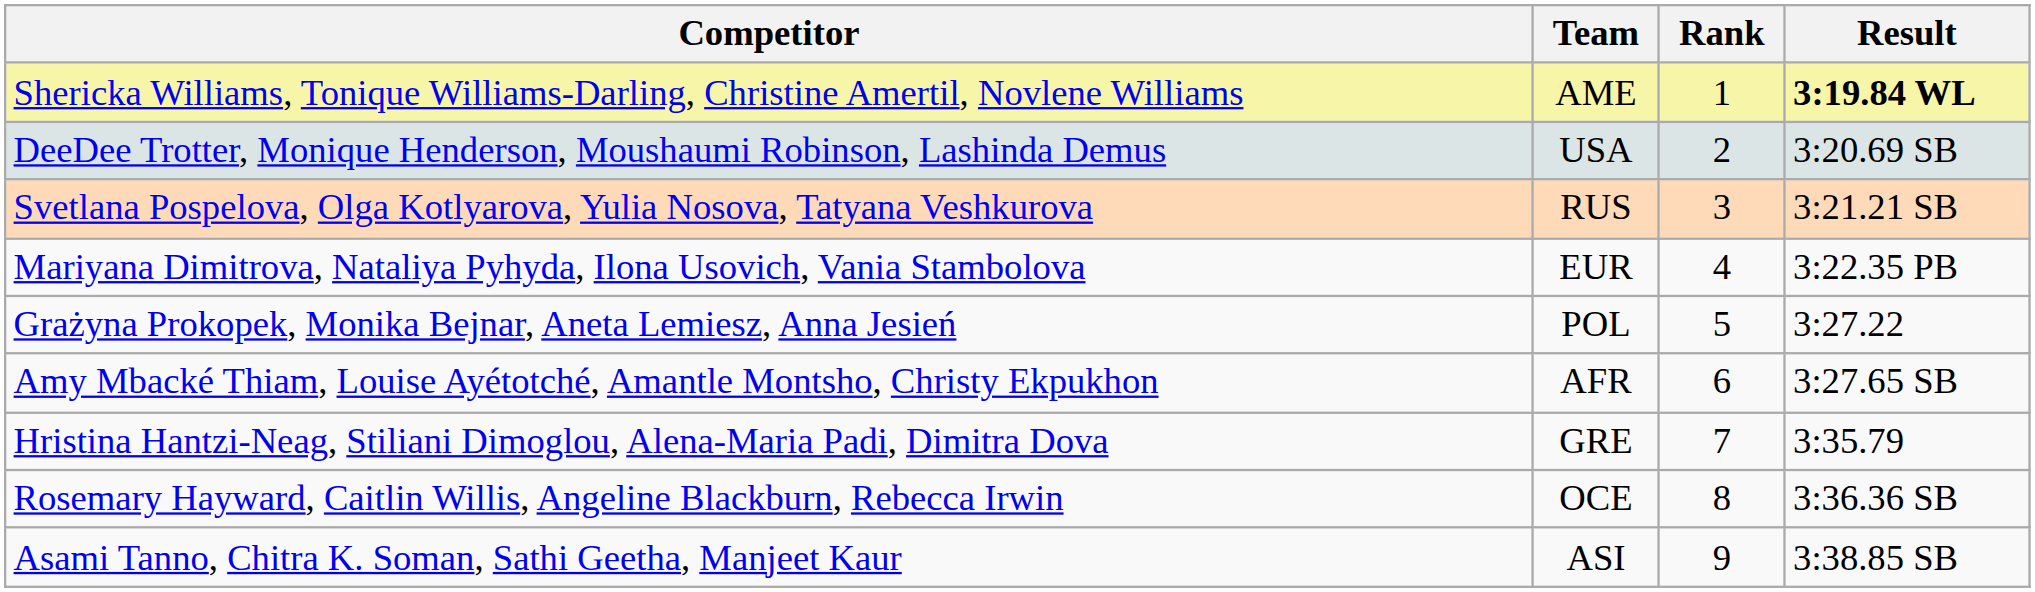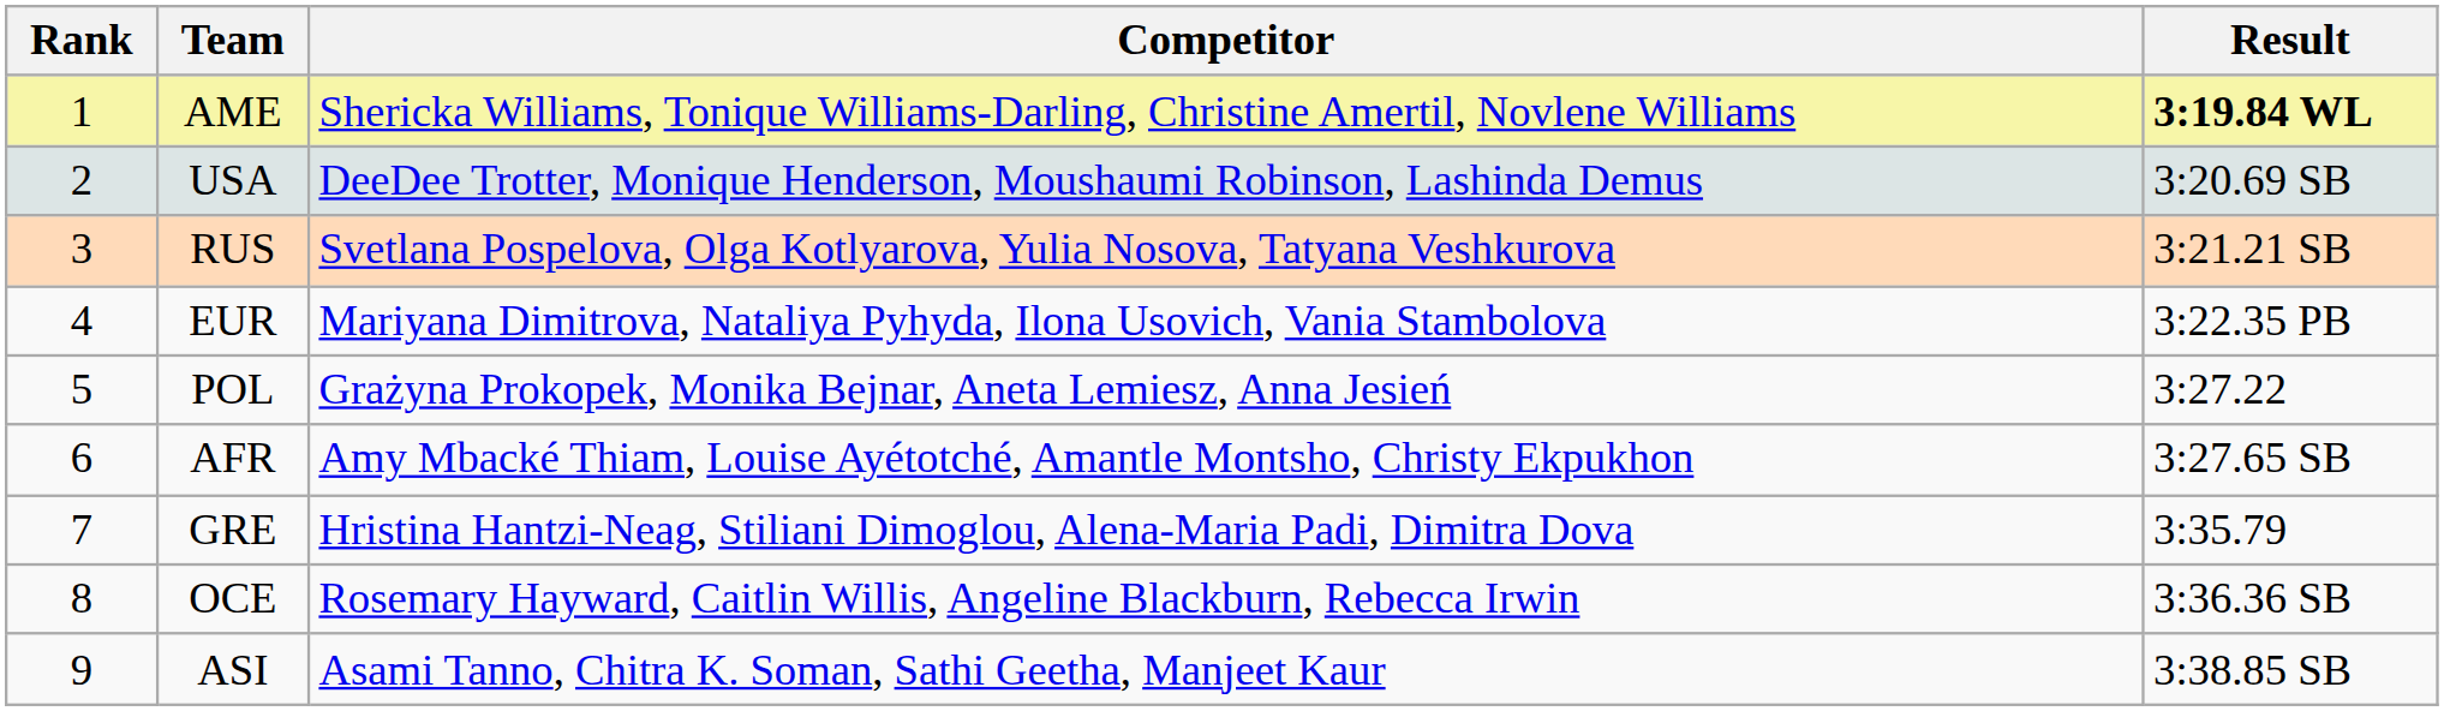columns swapped: Rank <-> Competitor
